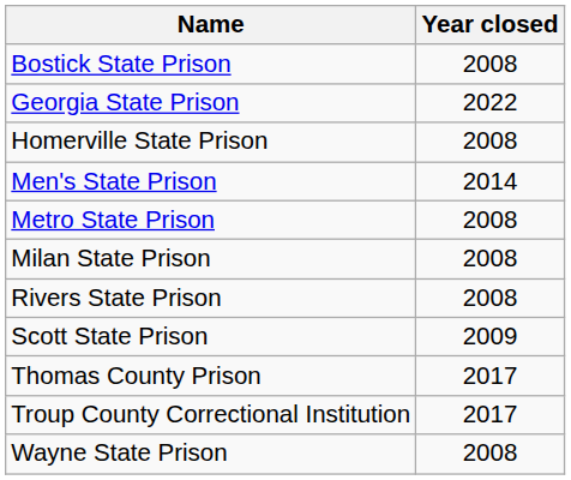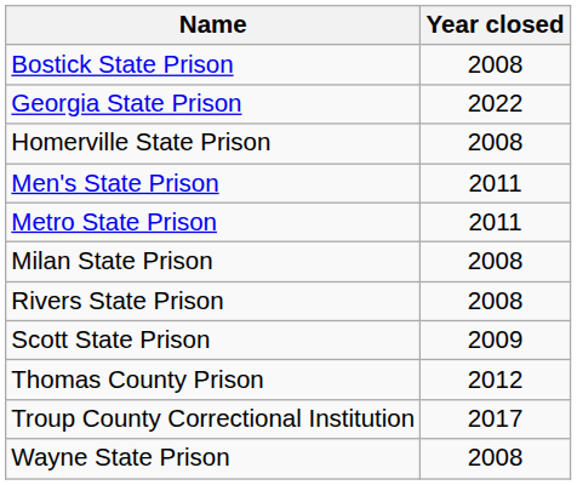Men's State Prison | Year closed: 2014 -> 2011
Metro State Prison | Year closed: 2008 -> 2011
Thomas County Prison | Year closed: 2017 -> 2012
